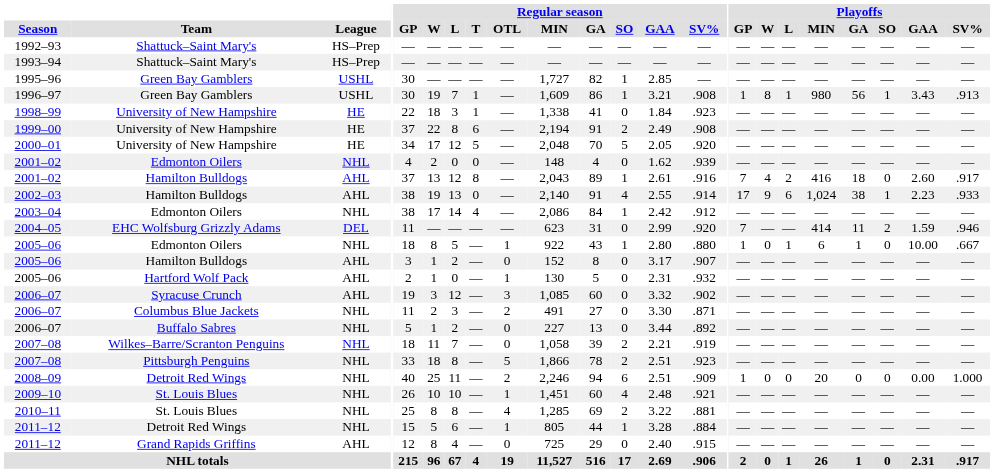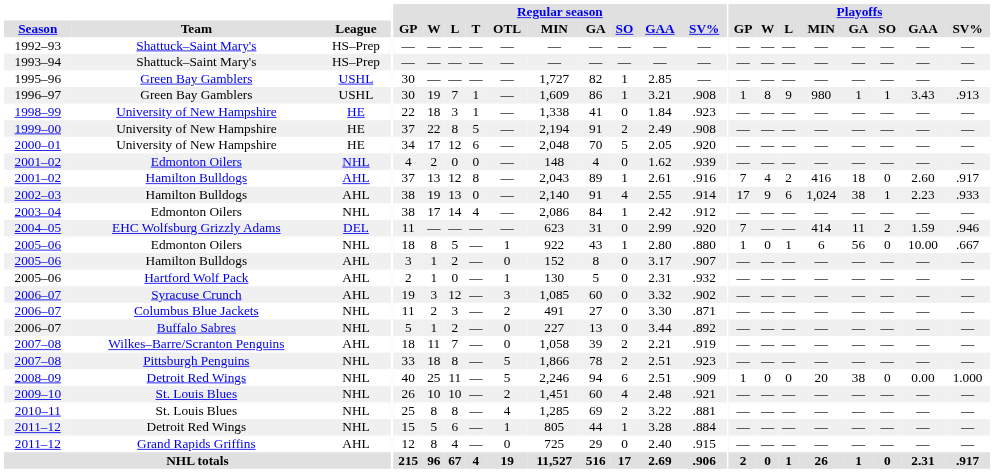1996–97 | Playoffs / L: 1 -> 9
1996–97 | Playoffs / GA: 56 -> 1
1999–00 | Regular season / T: 6 -> 5
2000–01 | Regular season / T: 5 -> 6
2005–06 / Edmonton Oilers | Playoffs / GA: 1 -> 56
2007–08 / Wilkes–Barre/Scranton Penguins | League: NHL -> AHL
2008–09 | Regular season / OTL: 2 -> 5
2008–09 | Playoffs / GA: 0 -> 38
2009–10 | Regular season / OTL: 1 -> 2
